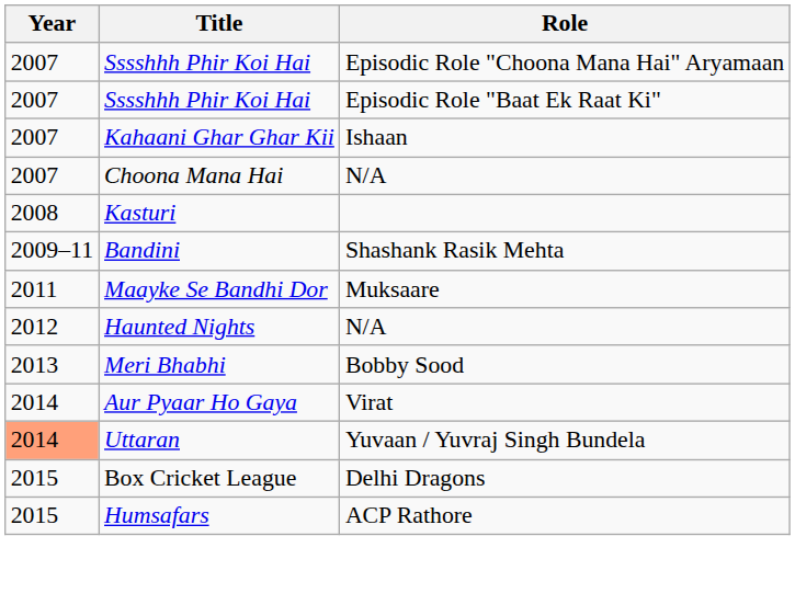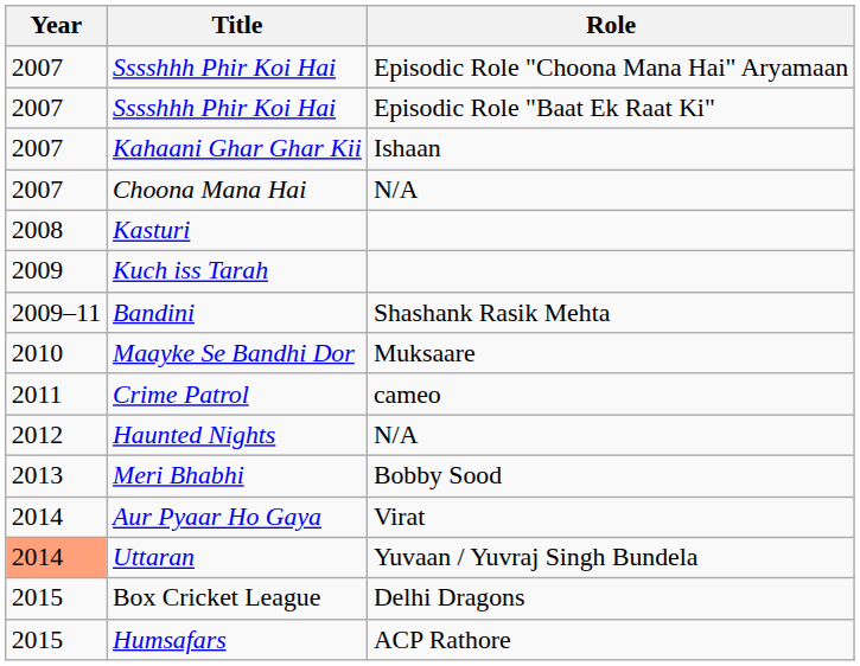+ row: 2009 | Kuch iss Tarah
Maayke Se Bandhi Dor | Year: 2011 -> 2010
+ row: 2011 | Crime Patrol | cameo
